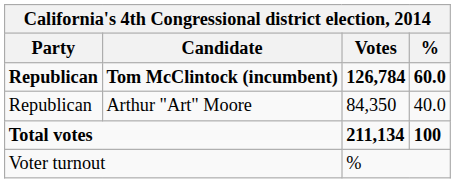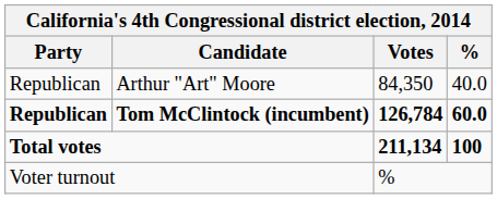rows swapped: Tom McClintock (incumbent) <-> Arthur "Art" Moore
